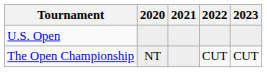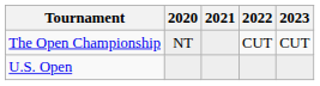rows swapped: U.S. Open <-> The Open Championship
